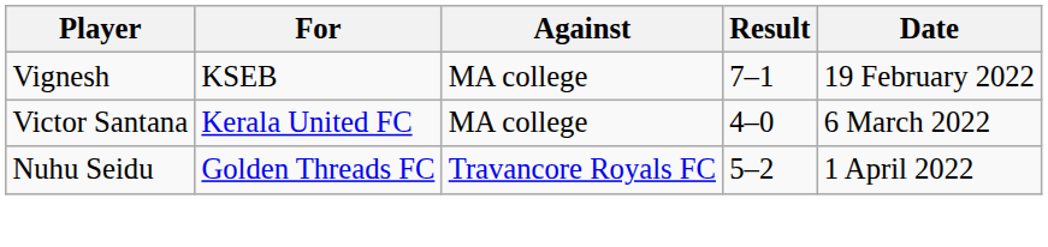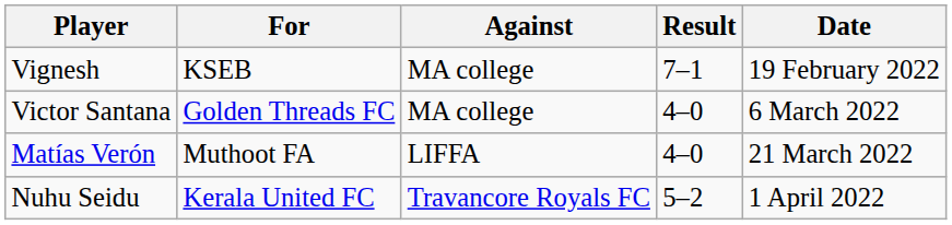Victor Santana | For: Kerala United FC -> Golden Threads FC
+ row: Matías Verón | Muthoot FA | LIFFA | 4–0 | 21 March 2022
Nuhu Seidu | For: Golden Threads FC -> Kerala United FC
